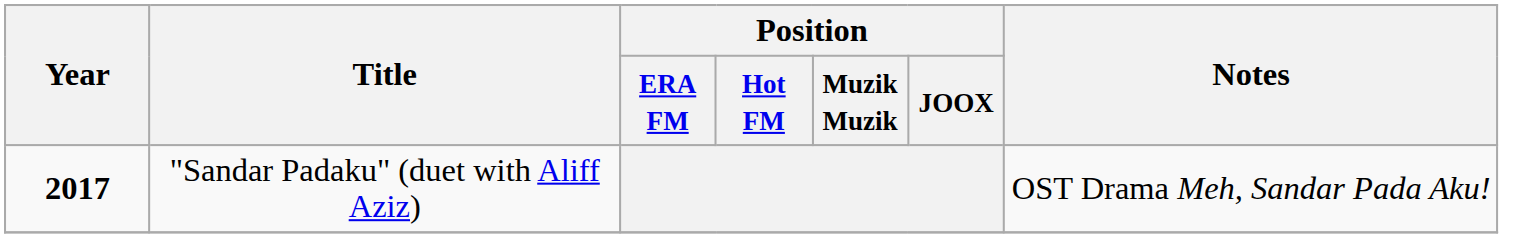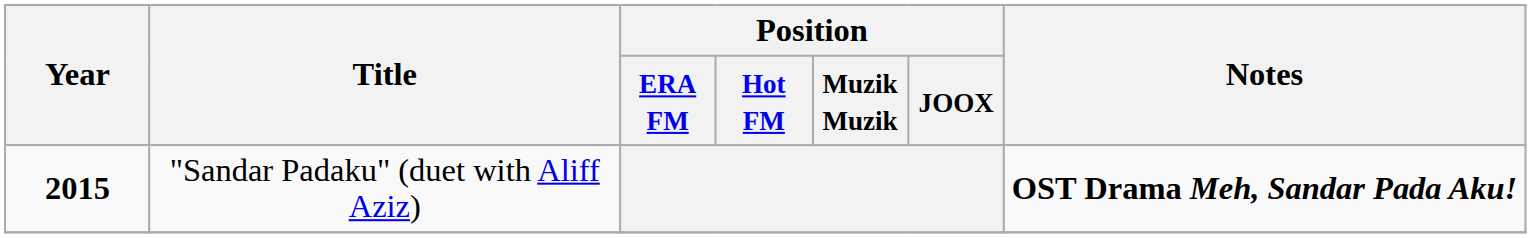"Sandar Padaku" (duet with Aliff Aziz) | Year: 2017 -> 2015
"Sandar Padaku" (duet with Aliff Aziz) | Notes: normal -> bold
